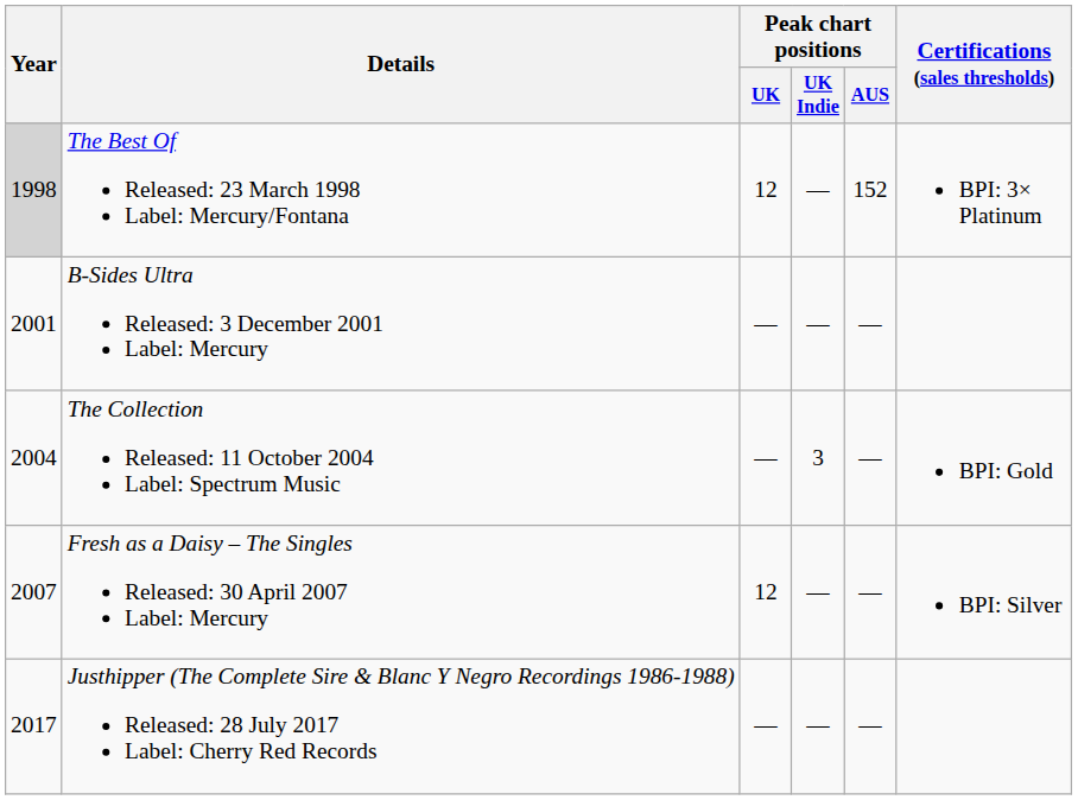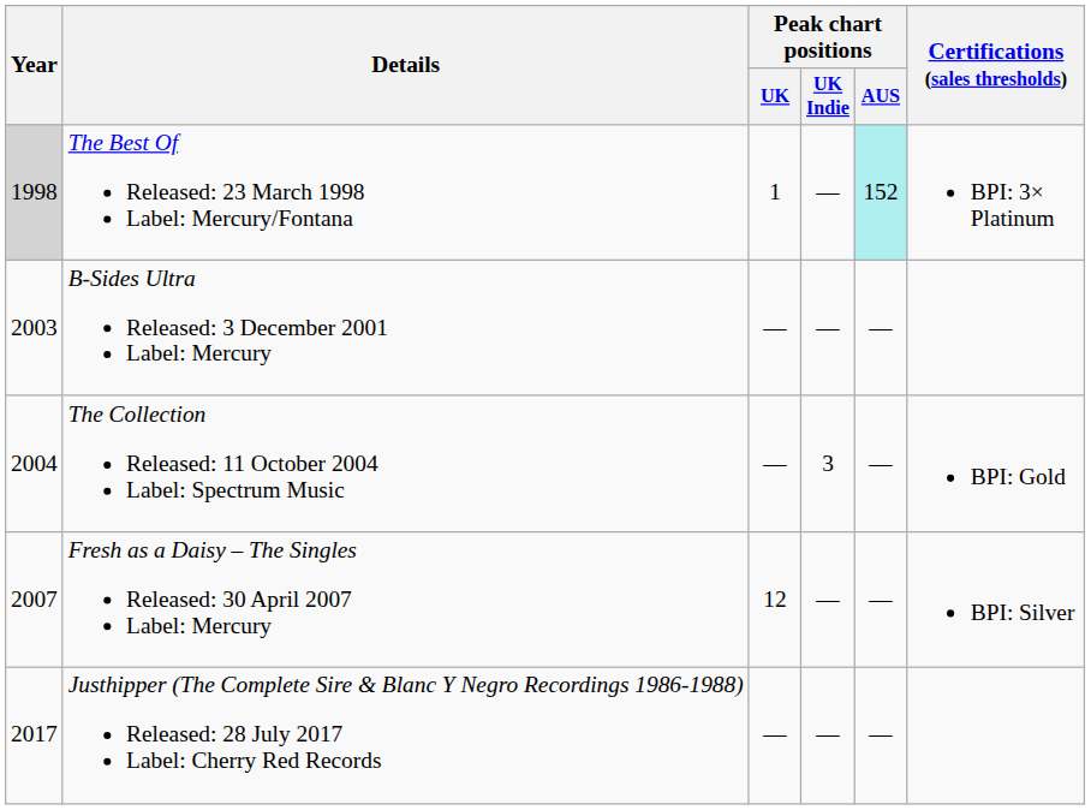The Best Of Released: 23 March 1998 Label: Mercury/Fontana | Peak chart positions / UK: 12 -> 1
The Best Of Released: 23 March 1998 Label: Mercury/Fontana | Peak chart positions / AUS: no background -> paleturquoise background
B-Sides Ultra Released: 3 December 2001 Label: Mercury | Year: 2001 -> 2003
